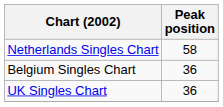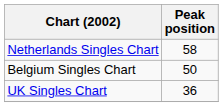Belgium Singles Chart | Peak position: 36 -> 50
